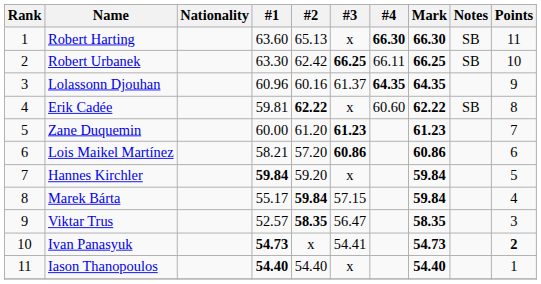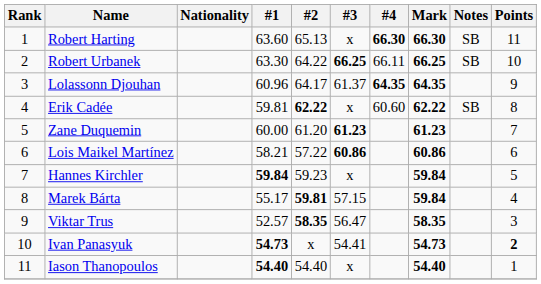Robert Urbanek | #2: 62.42 -> 64.22
Lolassonn Djouhan | #2: 60.16 -> 64.17
Lois Maikel Martínez | #2: 57.20 -> 57.22
Hannes Kirchler | #2: 59.20 -> 59.23
Marek Bárta | #2: 59.84 -> 59.81
